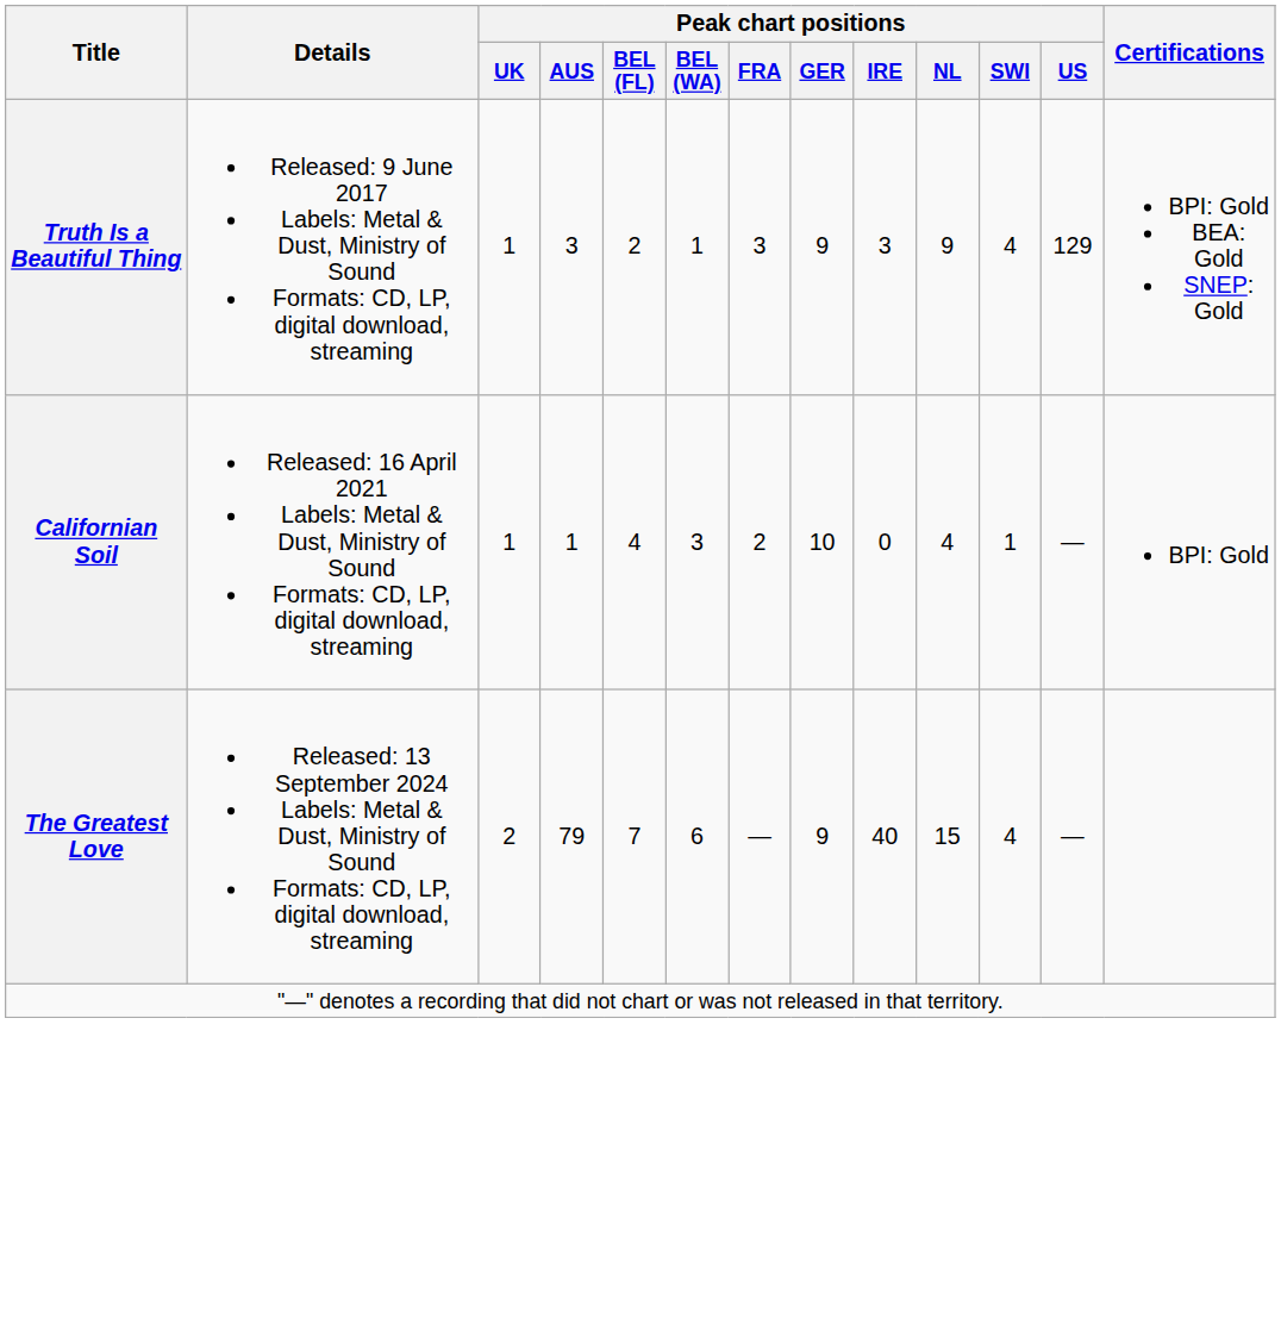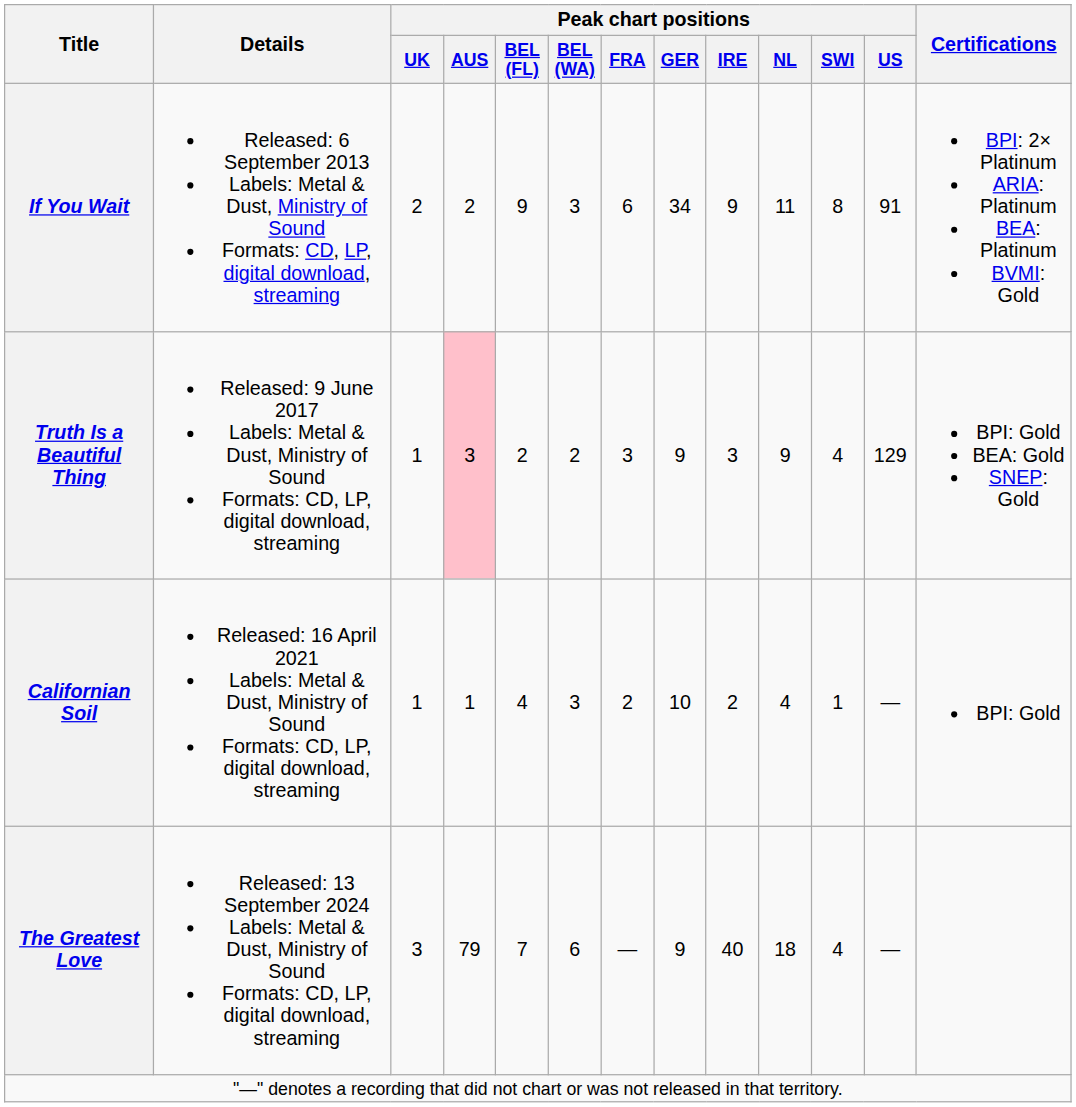+ row: If You Wait | Released: 6 September 2013 Labels: Metal & Dust, Ministry of Sound Formats: CD, LP, digital download, streaming | 2 | 2 | 9 | 3 | 6 | 34 | 9 | 11 | 8 | 91 | BPI: 2× Platinum ARIA: Platinum BEA: Platinum BVMI: Gold
Truth Is a Beautiful Thing | Peak chart positions / AUS: no background -> pink background
Truth Is a Beautiful Thing | Peak chart positions / BEL (WA): 1 -> 2
Californian Soil | Peak chart positions / IRE: 0 -> 2
The Greatest Love | Peak chart positions / UK: 2 -> 3
The Greatest Love | Peak chart positions / NL: 15 -> 18
